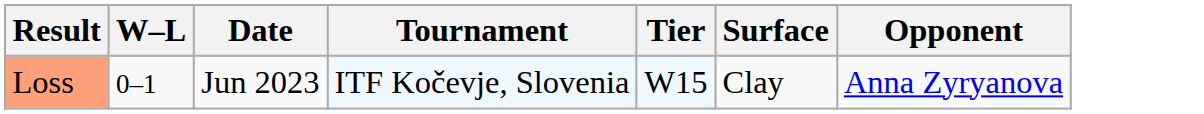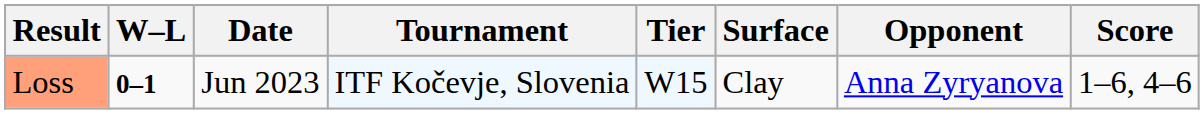+ column: Score | 1–6, 4–6
Loss | W–L: normal -> bold
